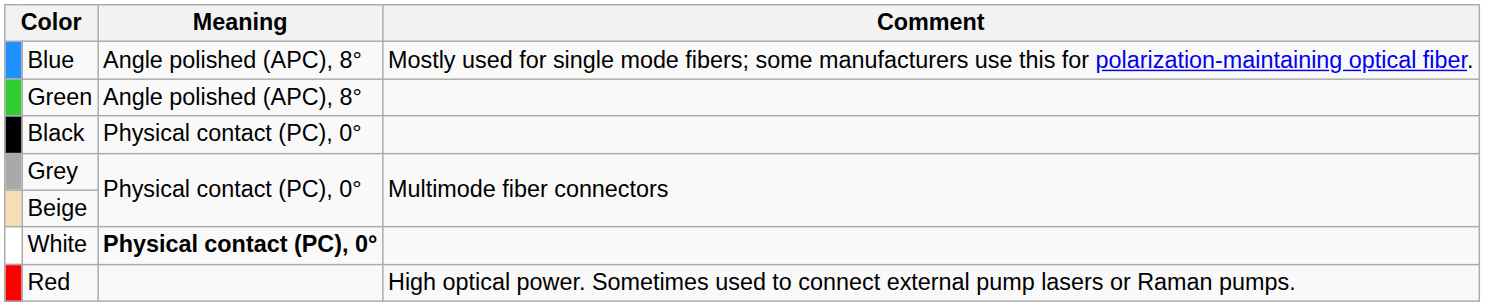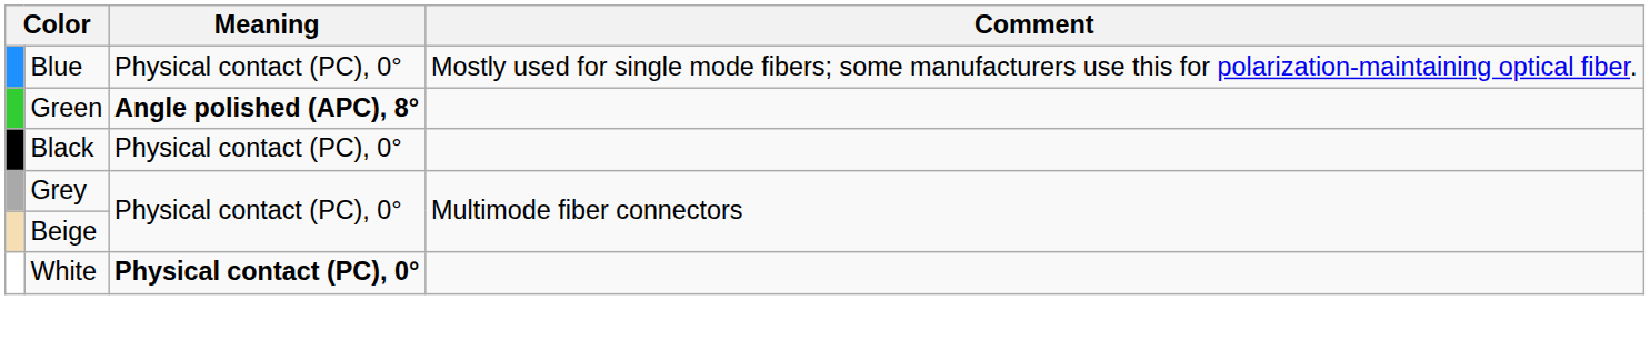Blue | Meaning: Angle polished (APC), 8° -> Physical contact (PC), 0°
Green | Meaning: normal -> bold
- row: Red | High optical power. Sometimes used to connect external pump lasers or Raman pumps.
